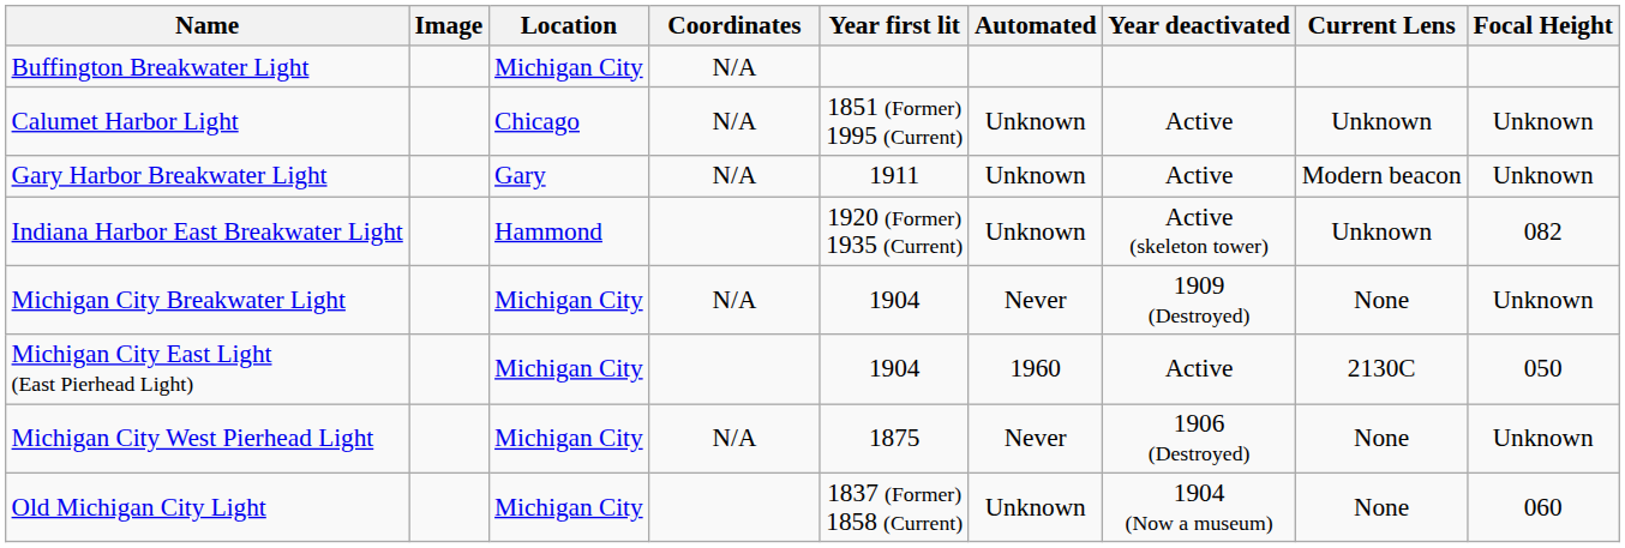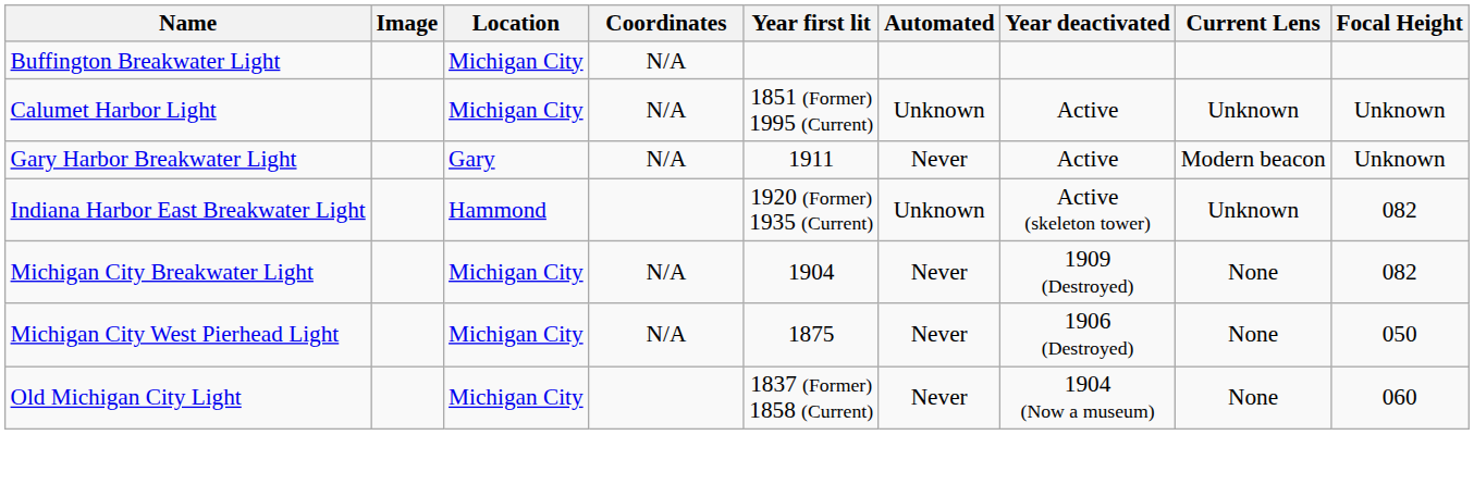Calumet Harbor Light | Location: Chicago -> Michigan City
Gary Harbor Breakwater Light | Automated: Unknown -> Never
Michigan City Breakwater Light | Focal Height: Unknown -> 082
- row: Michigan City East Light (East Pierhead Light) | Michigan City | 1904 | 1960 | Active | 2130C | 050
Michigan City West Pierhead Light | Focal Height: Unknown -> 050
Old Michigan City Light | Automated: Unknown -> Never
